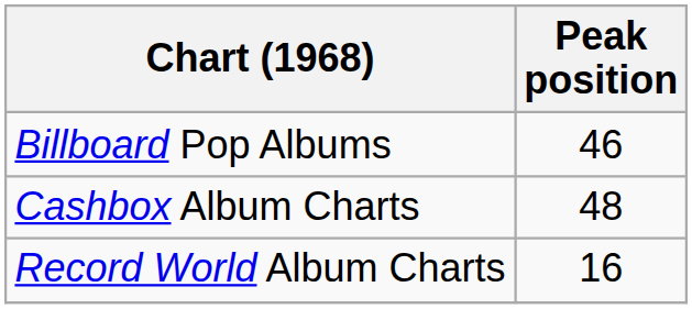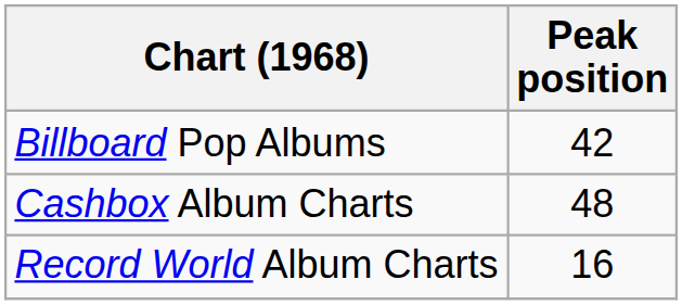Billboard Pop Albums | Peak position: 46 -> 42
